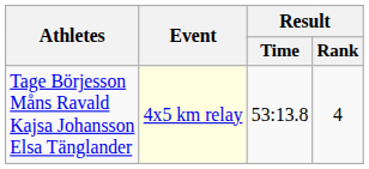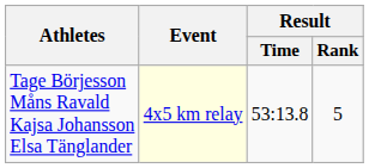Tage Börjesson Måns Ravald Kajsa Johansson Elsa Tänglander | Result / Rank: 4 -> 5
